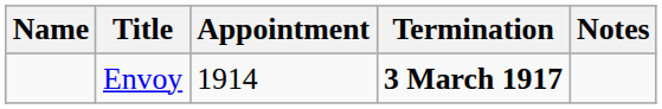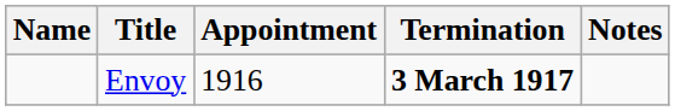Envoy | Appointment: 1914 -> 1916
